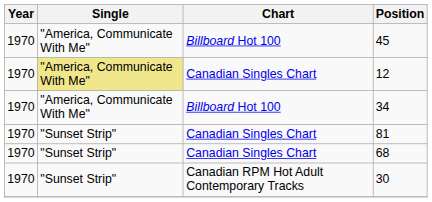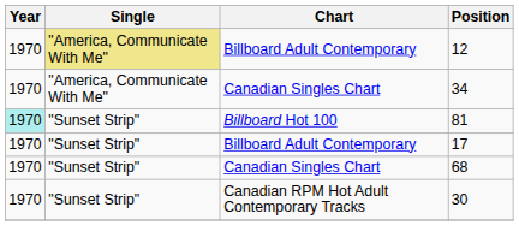- row: 1970 | "America, Communicate With Me" | Billboard Hot 100 | 45
12 | Chart: Canadian Singles Chart -> Billboard Adult Contemporary
34 | Chart: Billboard Hot 100 -> Canadian Singles Chart
81 | Year: no background -> paleturquoise background
81 | Chart: Canadian Singles Chart -> Billboard Hot 100
+ row: 1970 | "Sunset Strip" | Billboard Adult Contemporary | 17
